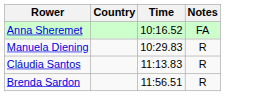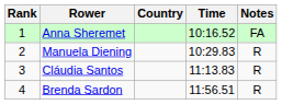+ column: Rank | 1 | 2 | 3 | 4
